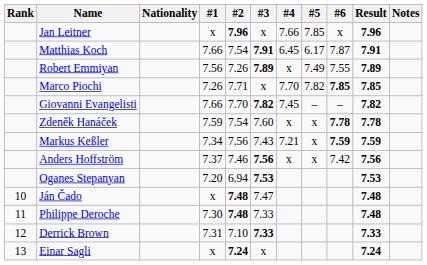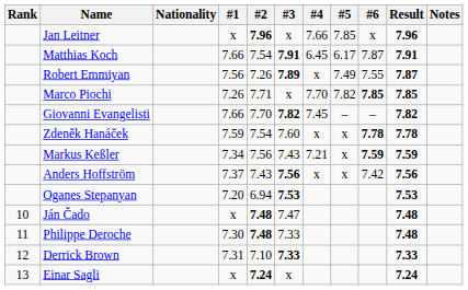Robert Emmiyan | Result: 7.89 -> 7.87
Anders Hoffström | #2: 7.46 -> 7.43
